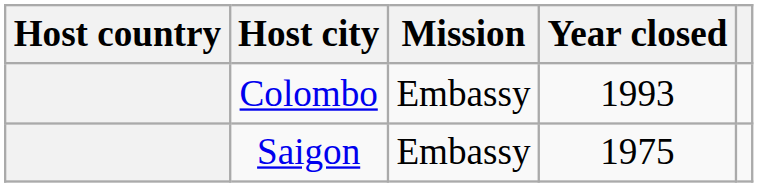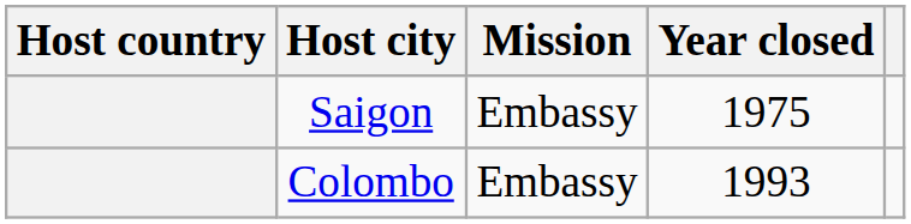rows swapped: Saigon <-> Colombo
